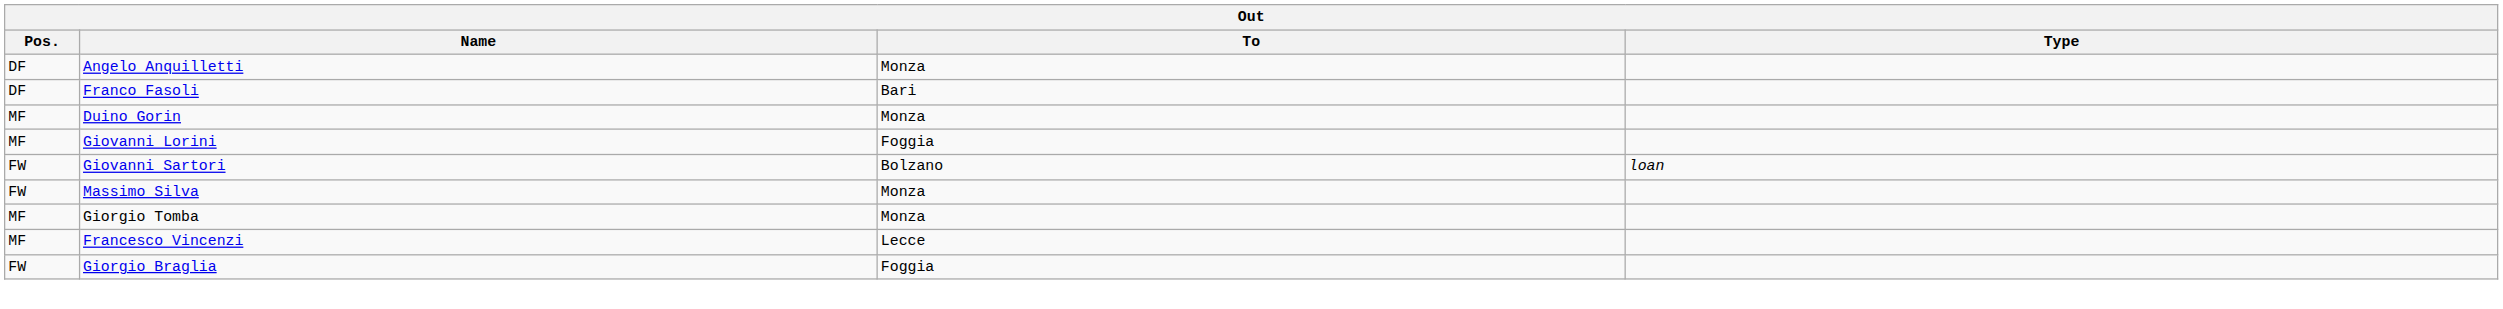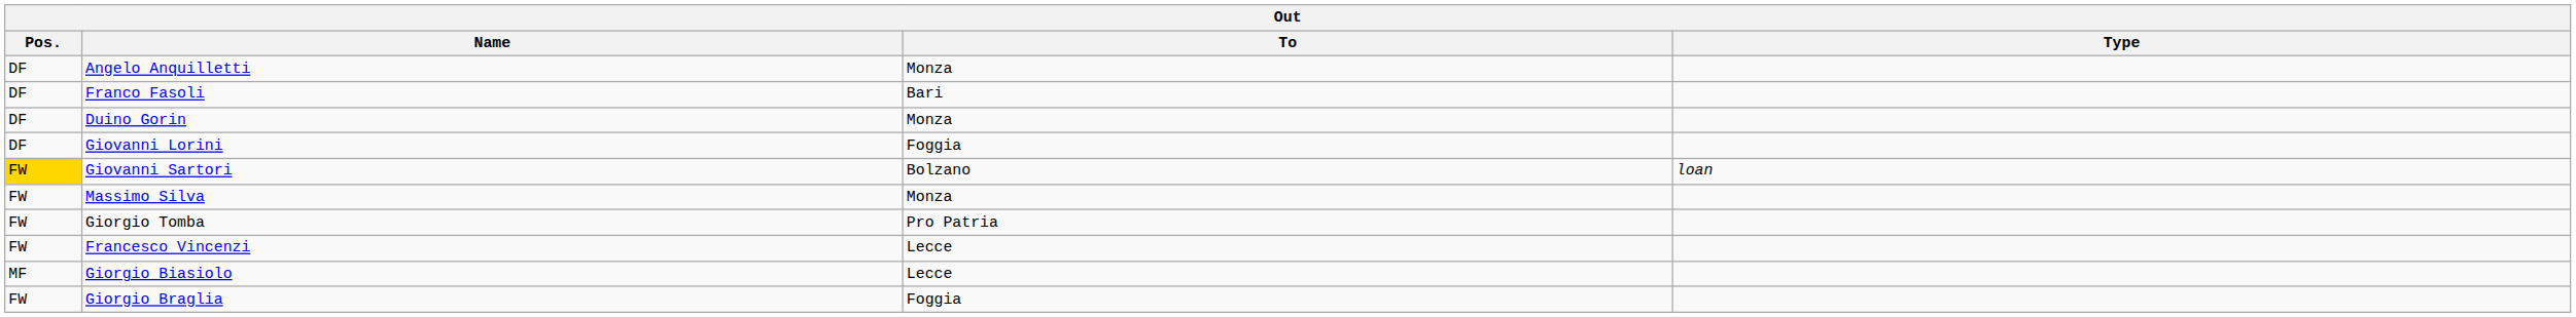Duino Gorin | Pos.: MF -> DF
Giovanni Lorini | Pos.: MF -> DF
Giovanni Sartori | Pos.: no background -> gold background
Giorgio Tomba | Pos.: MF -> FW
Giorgio Tomba | To: Monza -> Pro Patria
Francesco Vincenzi | Pos.: MF -> FW
+ row: MF | Giorgio Biasiolo | Lecce
